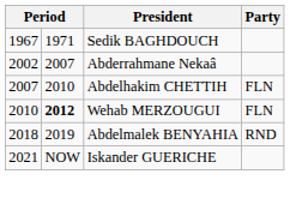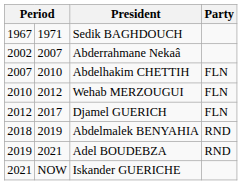Wehab MERZOUGUI | column 2: bold -> normal
+ row: 2012 | 2017 | Djamel GUERICH | FLN
+ row: 2019 | 2021 | Adel BOUDEBZA | RND
